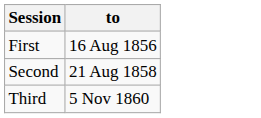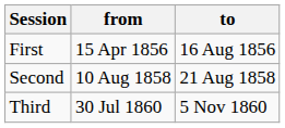+ column: from | 15 Apr 1856 | 10 Aug 1858 | 30 Jul 1860
